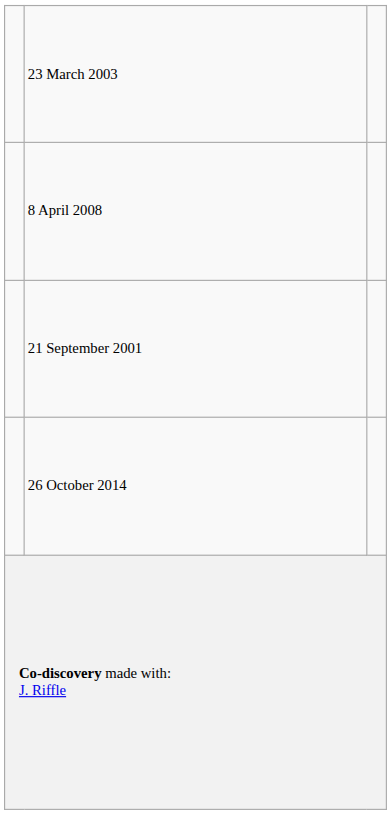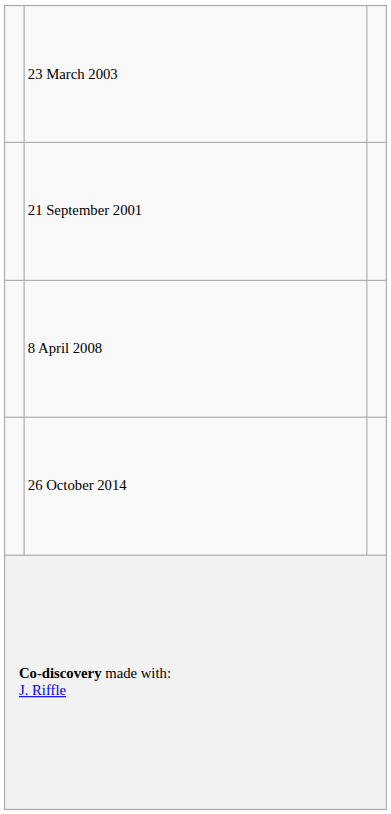rows swapped: 21 September 2001 <-> 8 April 2008
